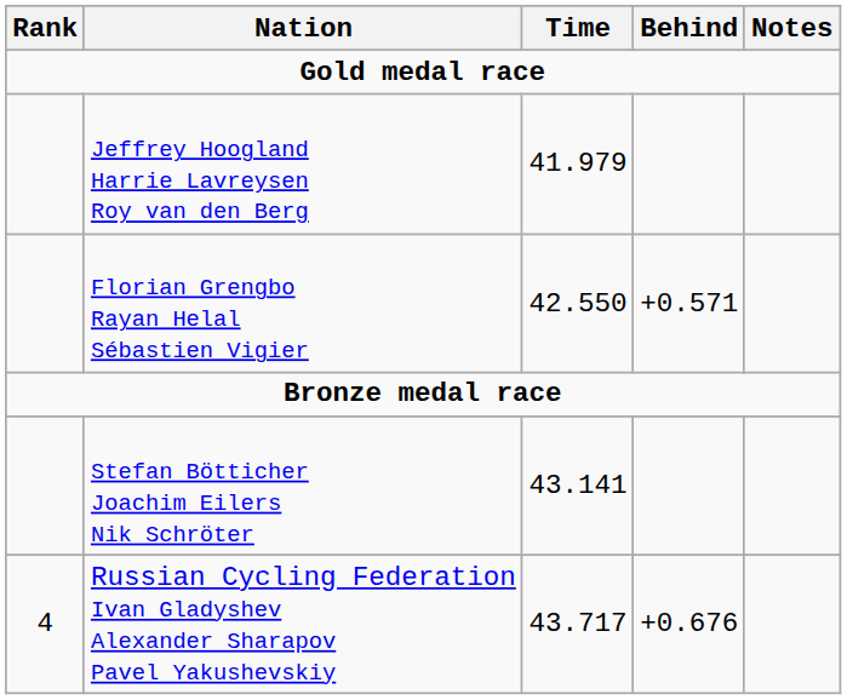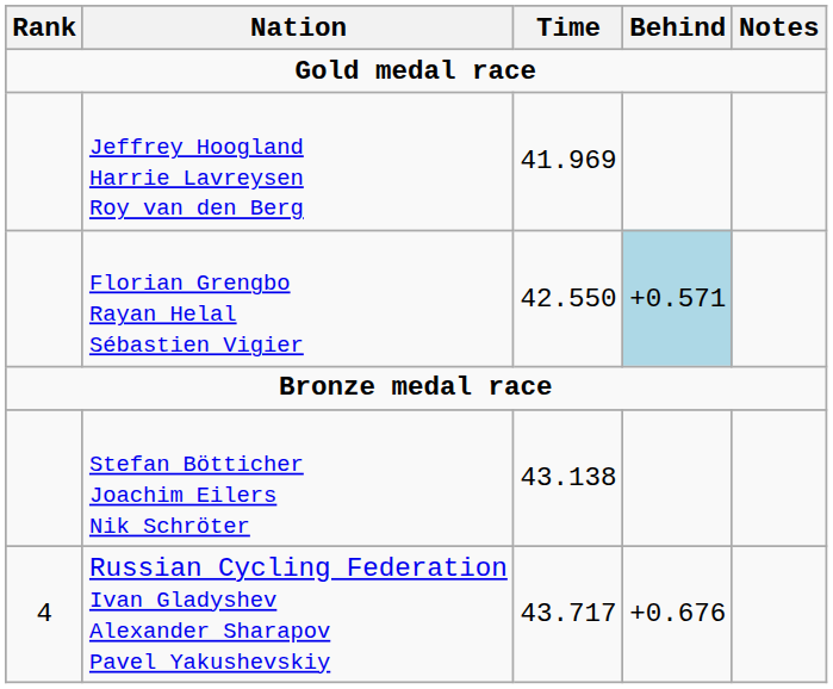Jeffrey Hoogland Harrie Lavreysen Roy van den Berg | Time: 41.979 -> 41.969
Florian Grengbo Rayan Helal Sébastien Vigier | Behind: no background -> lightblue background
Stefan Bötticher Joachim Eilers Nik Schröter | Time: 43.141 -> 43.138
